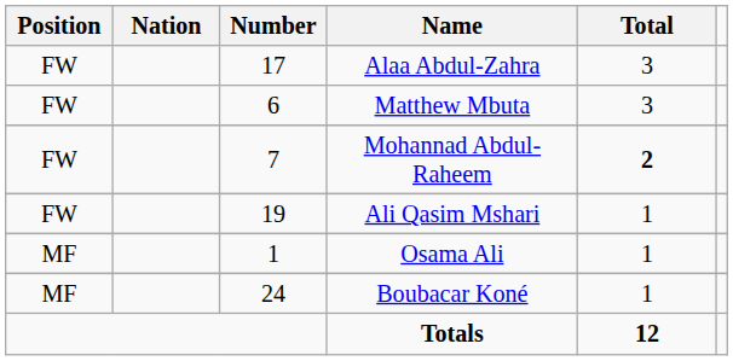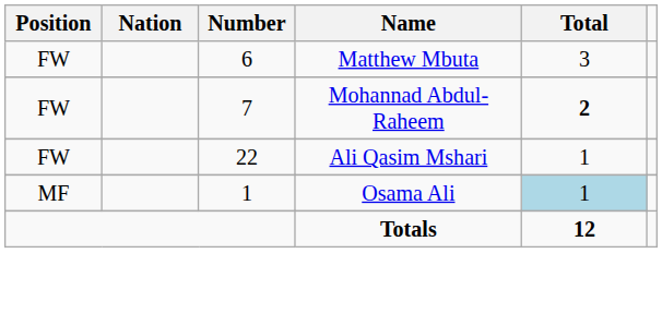- row: FW | 17 | Alaa Abdul-Zahra | 3
Ali Qasim Mshari | Number: 19 -> 22
Osama Ali | Total: no background -> lightblue background
- row: MF | 24 | Boubacar Koné | 1
